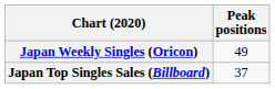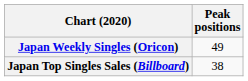Japan Top Singles Sales (Billboard) | Peak positions: 37 -> 38
